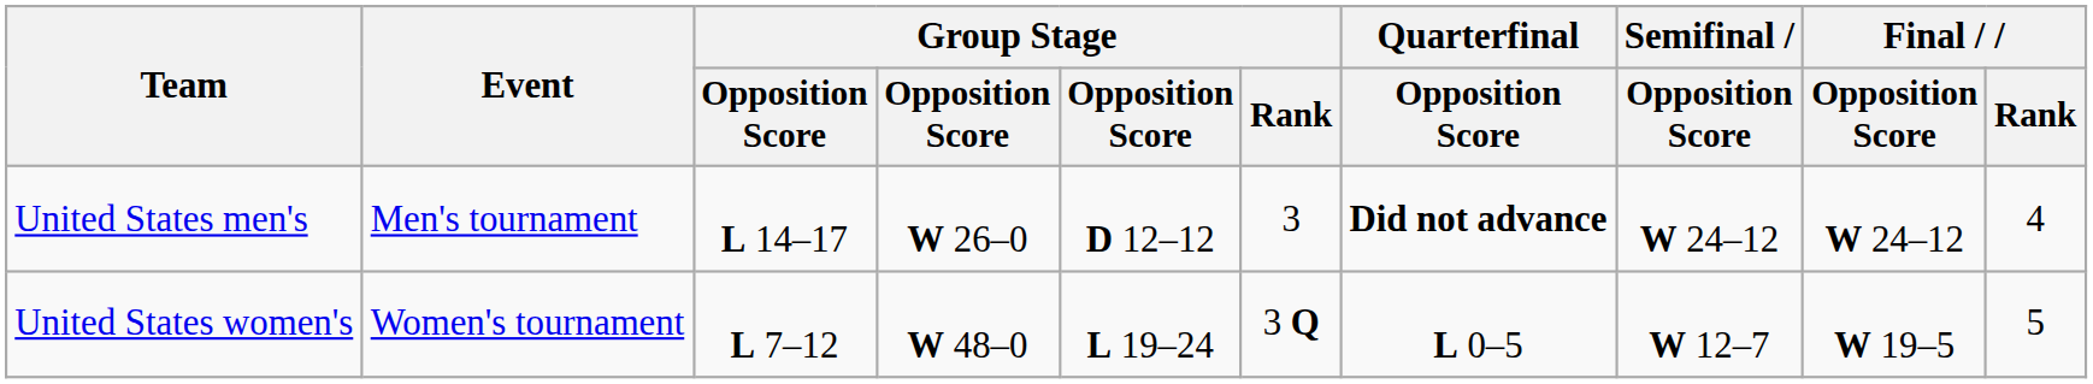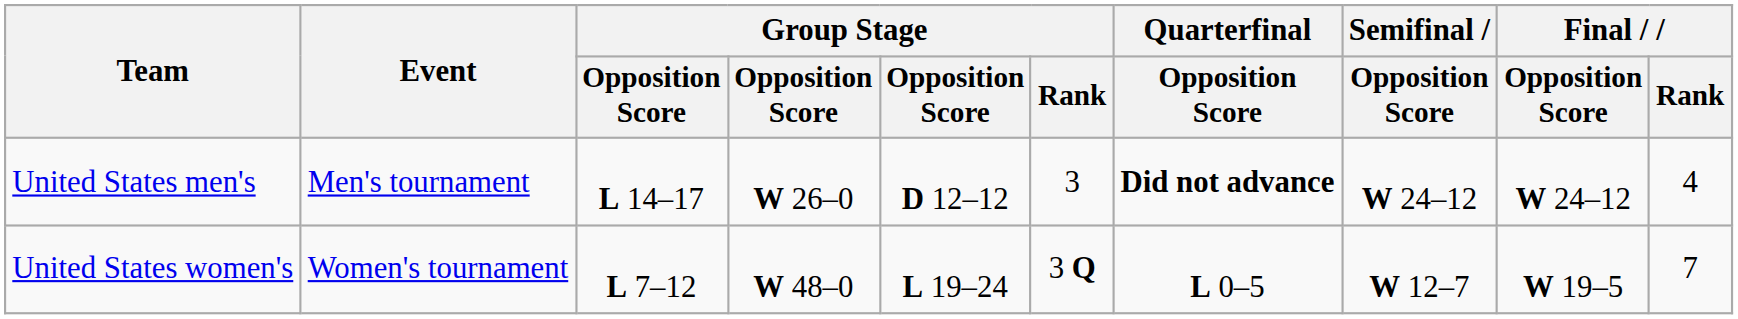United States women's | Final / Rank: 5 -> 7
